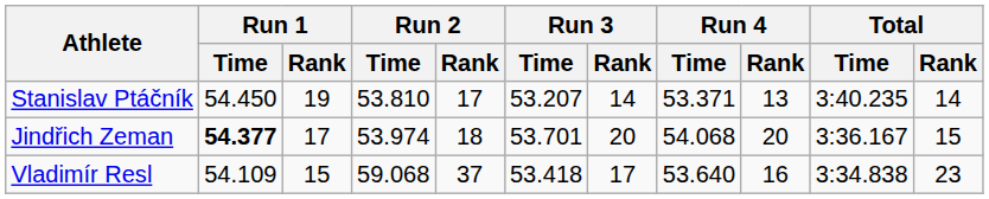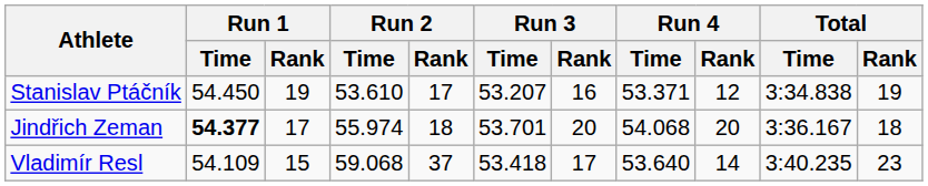Stanislav Ptáčník | Run 2 / Time: 53.810 -> 53.610
Stanislav Ptáčník | Run 3 / Rank: 14 -> 16
Stanislav Ptáčník | Run 4 / Rank: 13 -> 12
Stanislav Ptáčník | Total / Time: 3:40.235 -> 3:34.838
Stanislav Ptáčník | Total / Rank: 14 -> 19
Jindřich Zeman | Run 2 / Time: 53.974 -> 55.974
Jindřich Zeman | Total / Rank: 15 -> 18
Vladimír Resl | Run 4 / Rank: 16 -> 14
Vladimír Resl | Total / Time: 3:34.838 -> 3:40.235
